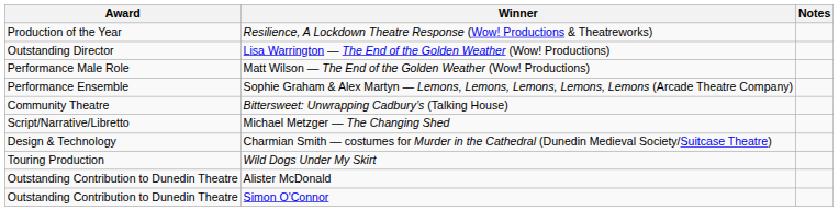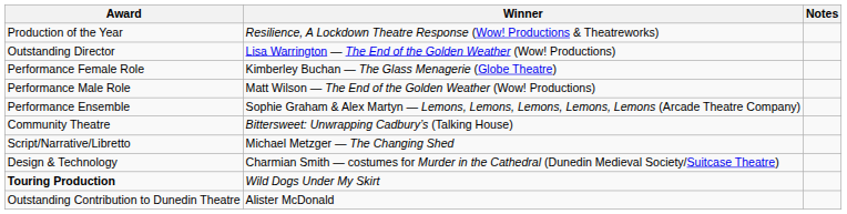+ row: Performance Female Role | Kimberley Buchan — The Glass Menagerie (Globe Theatre)
Wild Dogs Under My Skirt | Award: normal -> bold
- row: Outstanding Contribution to Dunedin Theatre | Simon O'Connor
